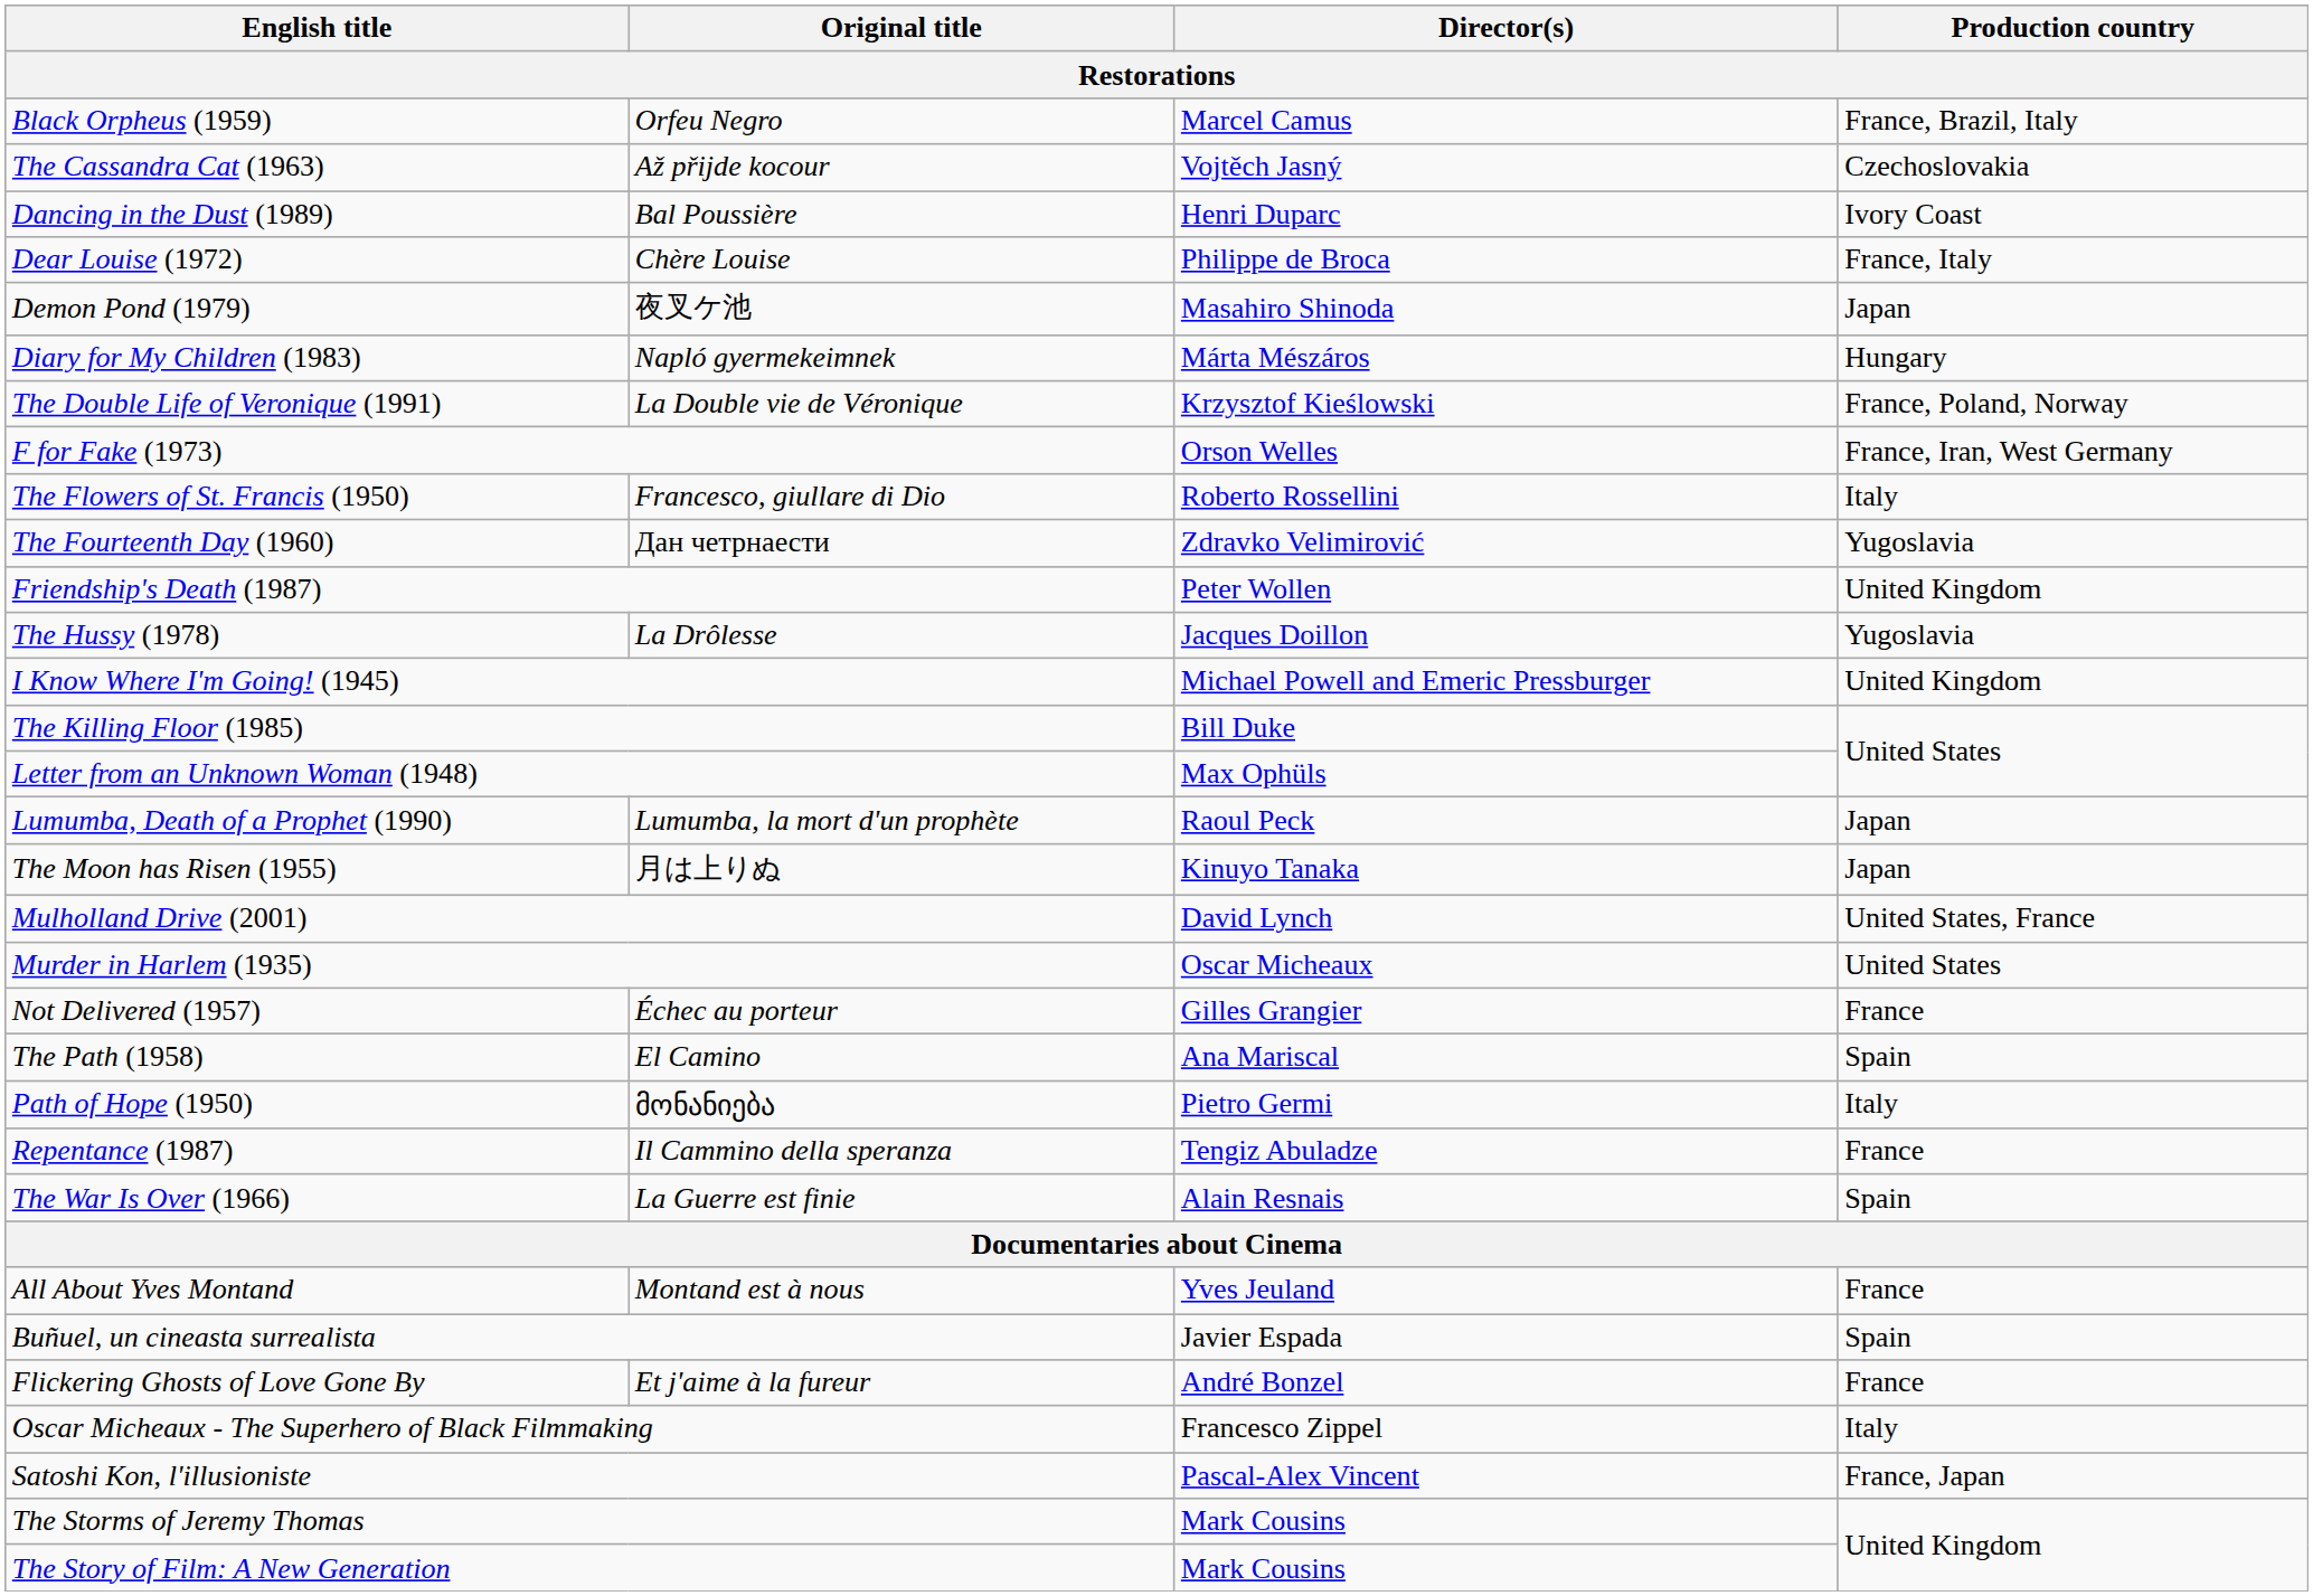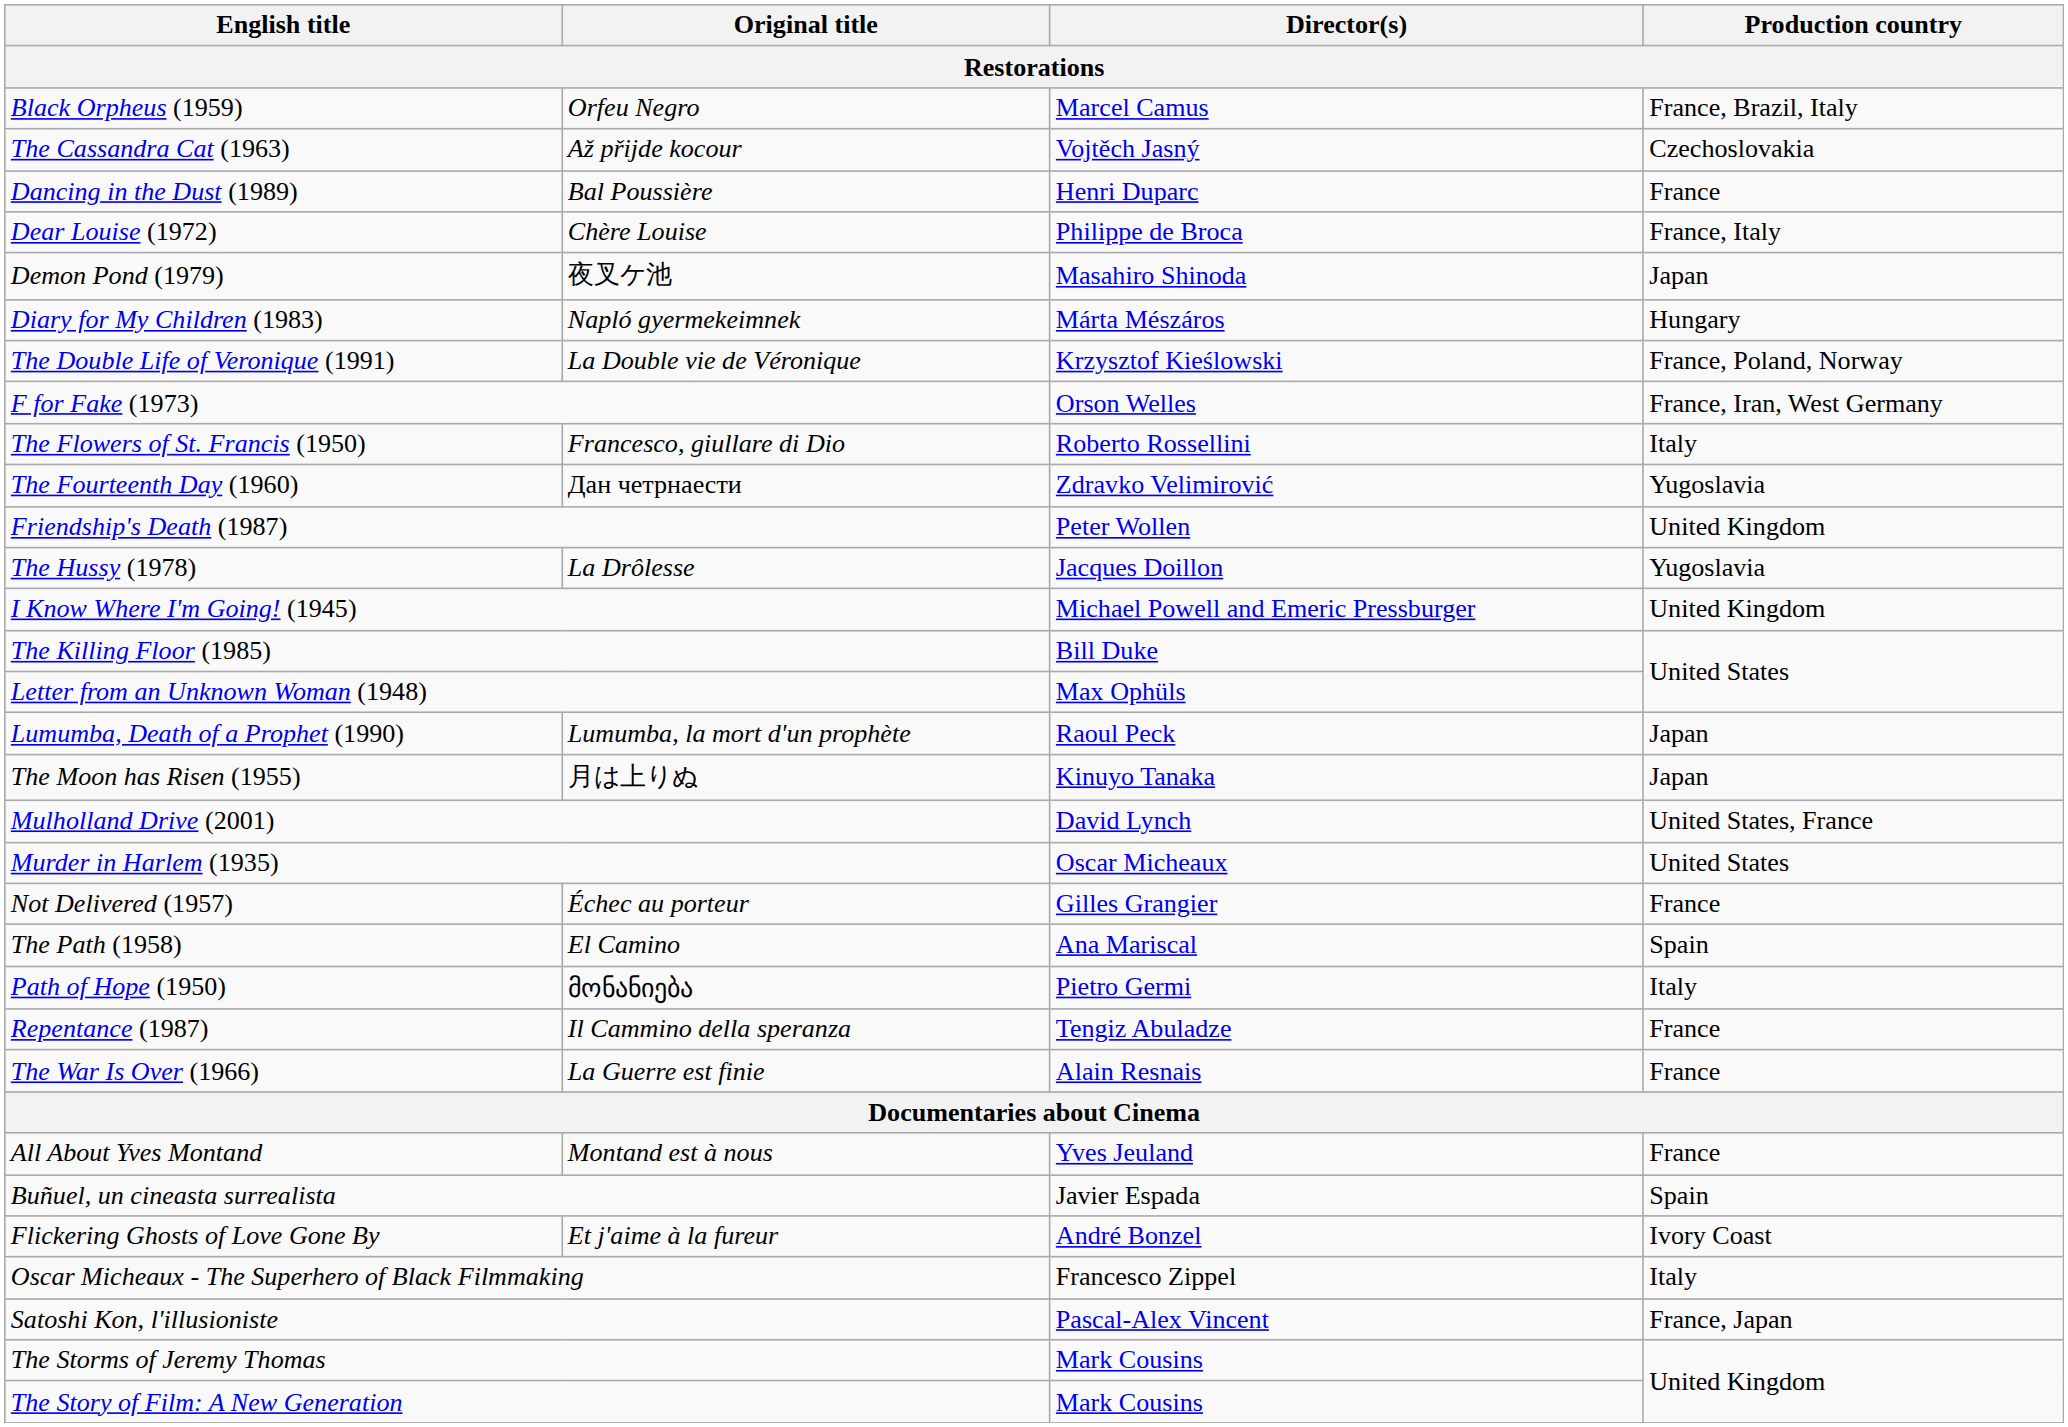Dancing in the Dust (1989) | Production country: Ivory Coast -> France
The War Is Over (1966) | Production country: Spain -> France
Flickering Ghosts of Love Gone By | Production country: France -> Ivory Coast
